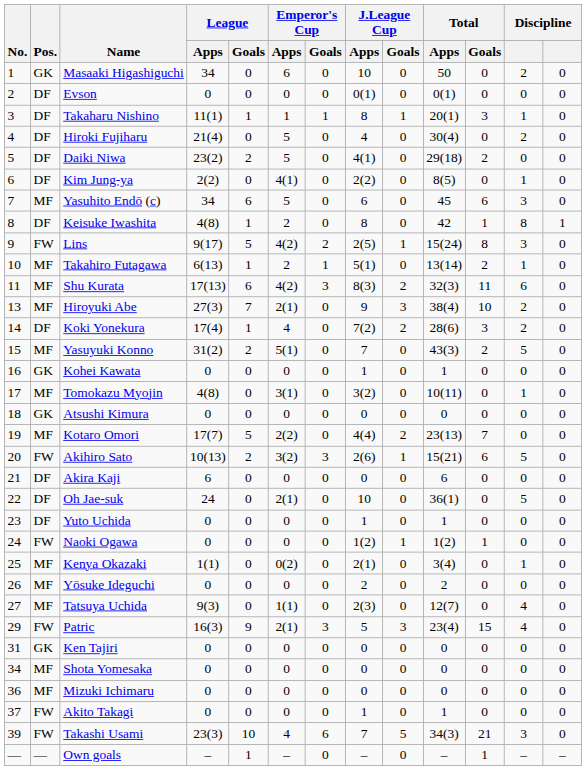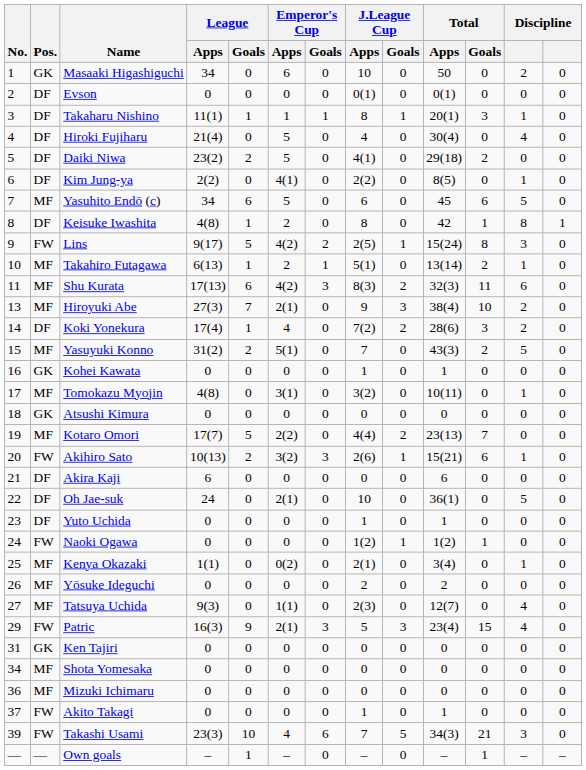Hiroki Fujiharu | column 12: 2 -> 4
Yasuhito Endō (c) | column 12: 3 -> 5
Akihiro Sato | column 12: 5 -> 1
